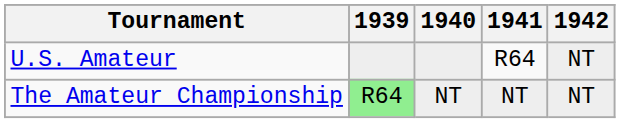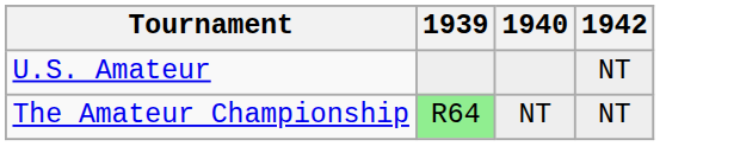- column: 1941 | R64 | NT
